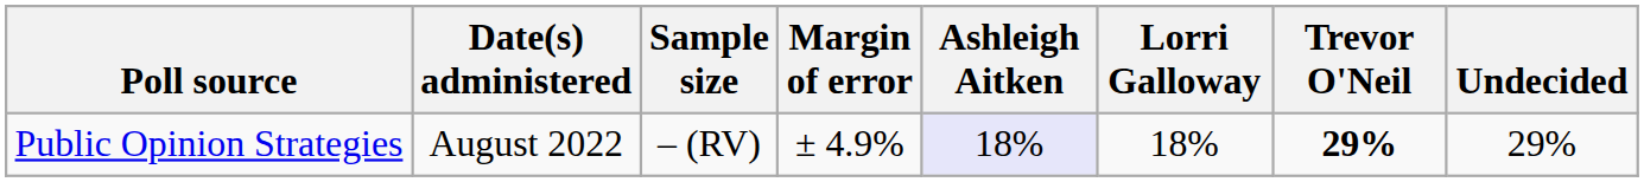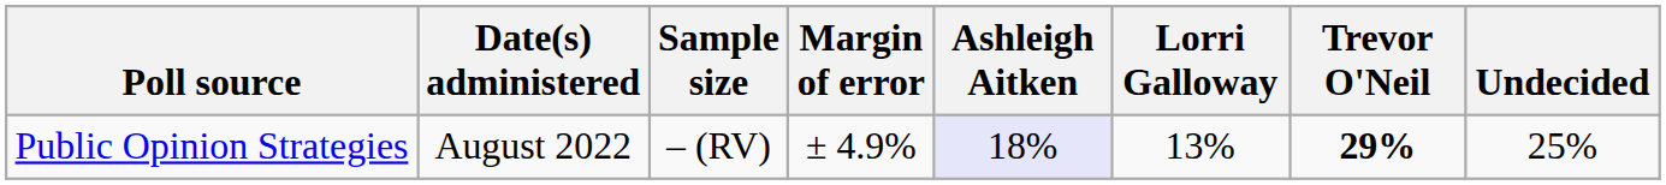Public Opinion Strategies | Lorri Galloway: 18% -> 13%
Public Opinion Strategies | Undecided: 29% -> 25%
